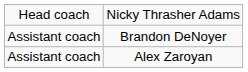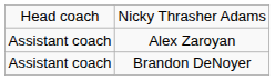rows swapped: Brandon DeNoyer <-> Alex Zaroyan
